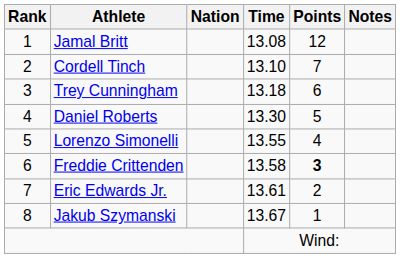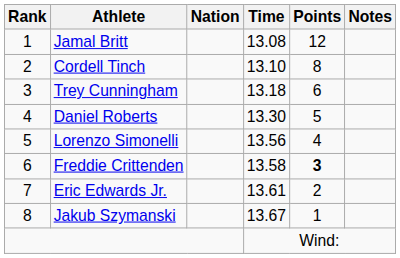Cordell Tinch | Points: 7 -> 8
Lorenzo Simonelli | Time: 13.55 -> 13.56
